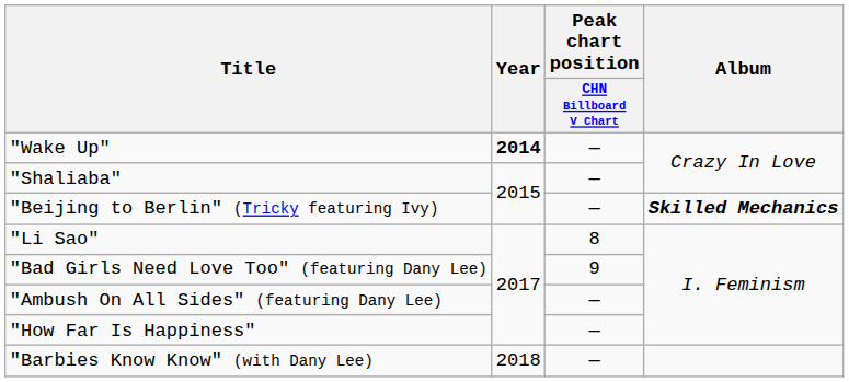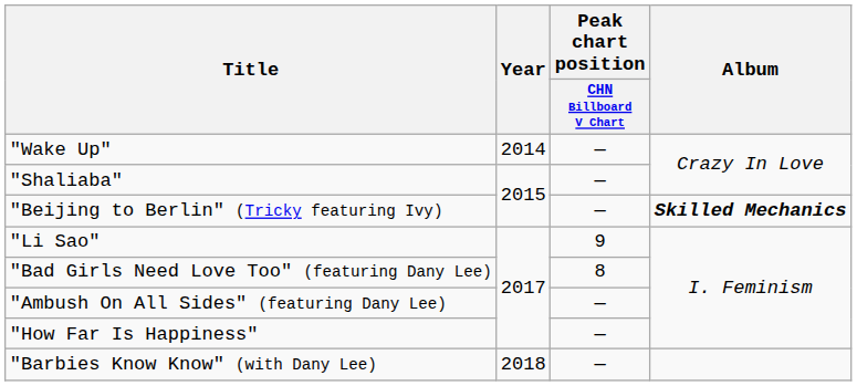"Wake Up" | Year: bold -> normal
"Li Sao" | Peak chart position / CHN Billboard V Chart: 8 -> 9
"Bad Girls Need Love Too" (featuring Dany Lee) | Peak chart position / CHN Billboard V Chart: 9 -> 8
